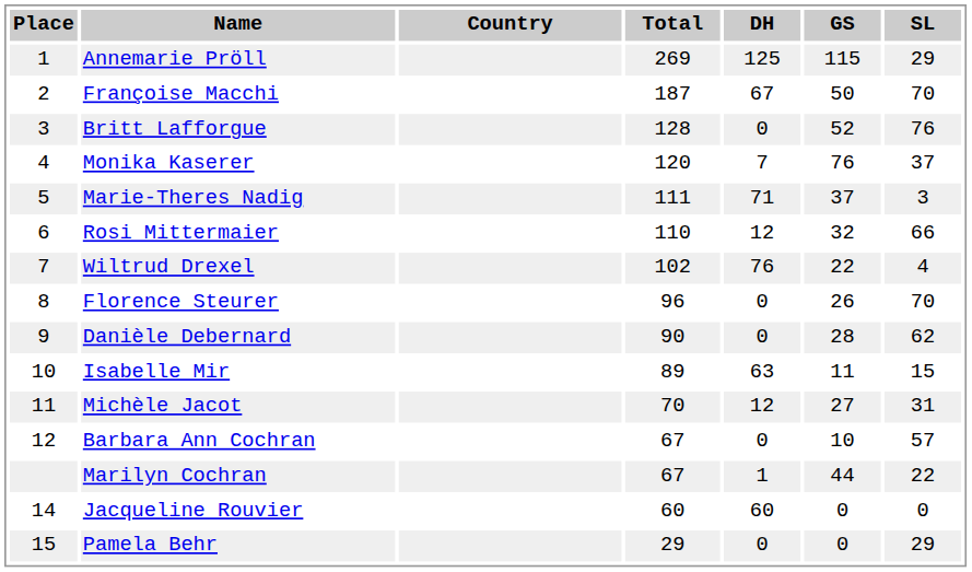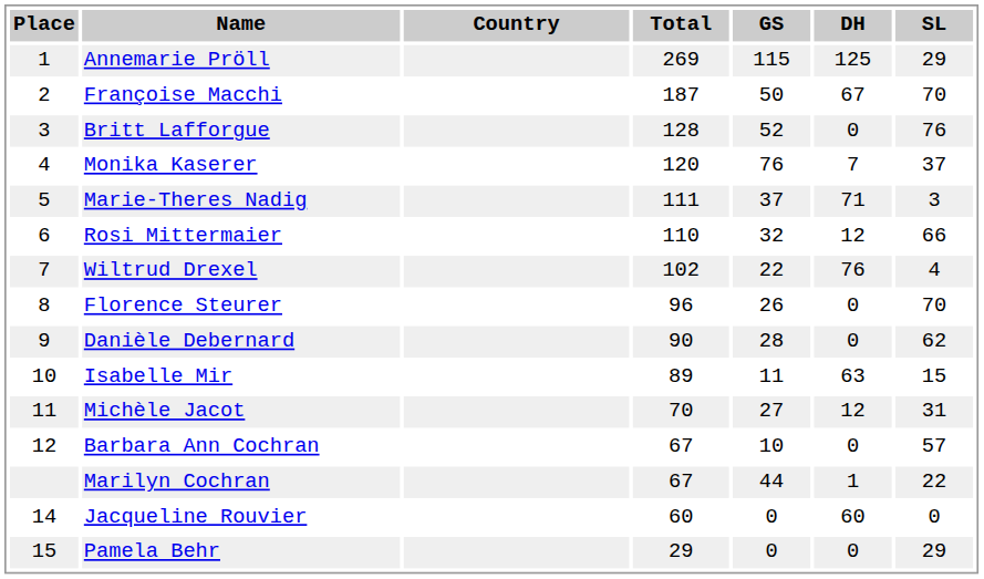columns swapped: DH <-> GS
